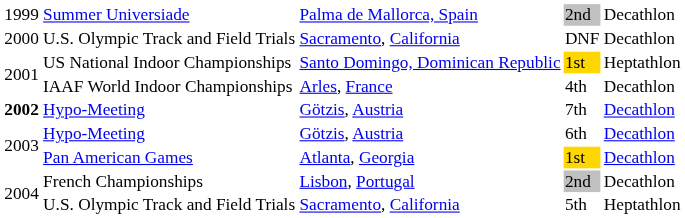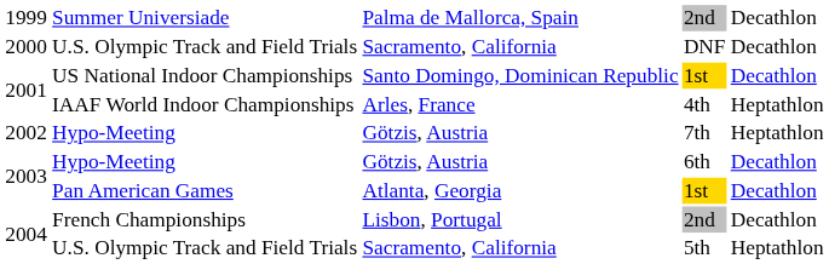US National Indoor Championships / 1st | column 5: Heptathlon -> Decathlon
4th | column 5: Decathlon -> Heptathlon
7th | column 1: bold -> normal
7th | column 5: Decathlon -> Heptathlon
